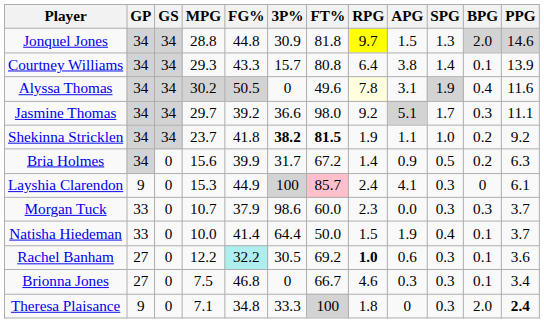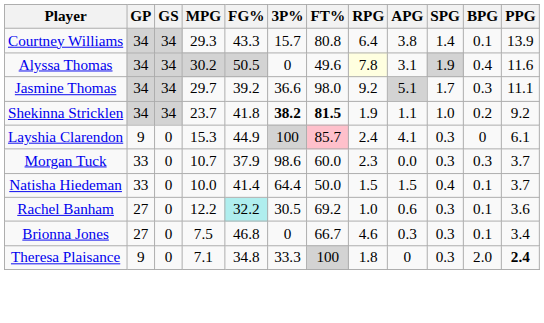- row: Jonquel Jones | 34 | 34 | 28.8 | 44.8 | 30.9 | 81.8 | 9.7 | 1.5 | 1.3 | 2.0 | 14.6
- row: Bria Holmes | 34 | 0 | 15.6 | 39.9 | 31.7 | 67.2 | 1.4 | 0.9 | 0.5 | 0.2 | 6.3
Natisha Hiedeman | APG: 1.9 -> 1.5
Rachel Banham | RPG: bold -> normal
